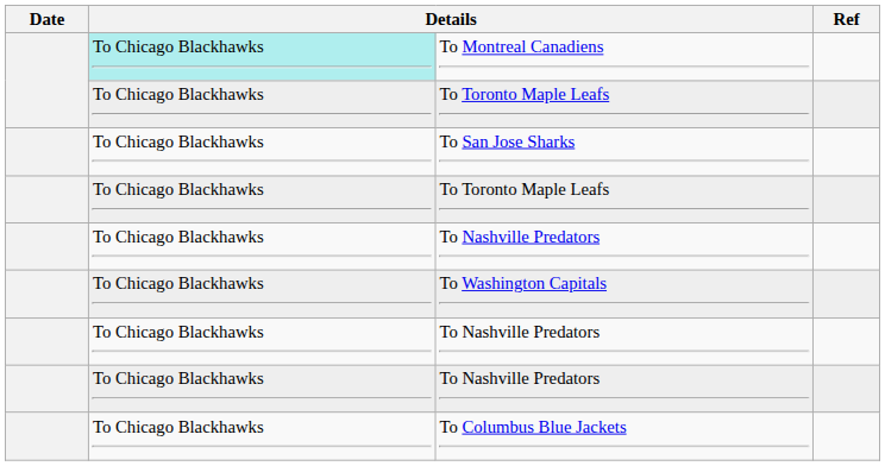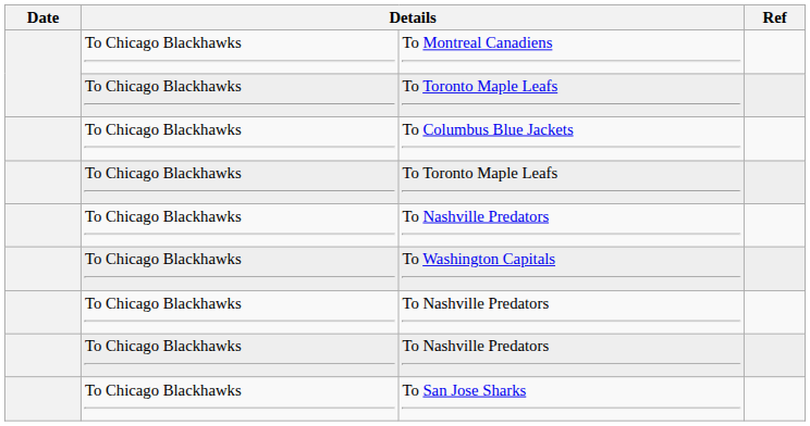To Montreal Canadiens | column 2: paleturquoise background -> no background
rows swapped: To San Jose Sharks <-> To Columbus Blue Jackets
